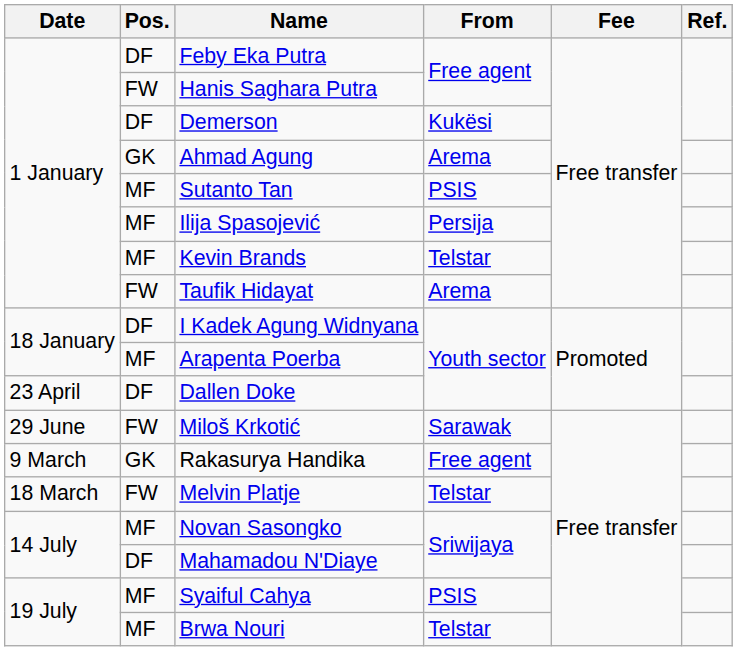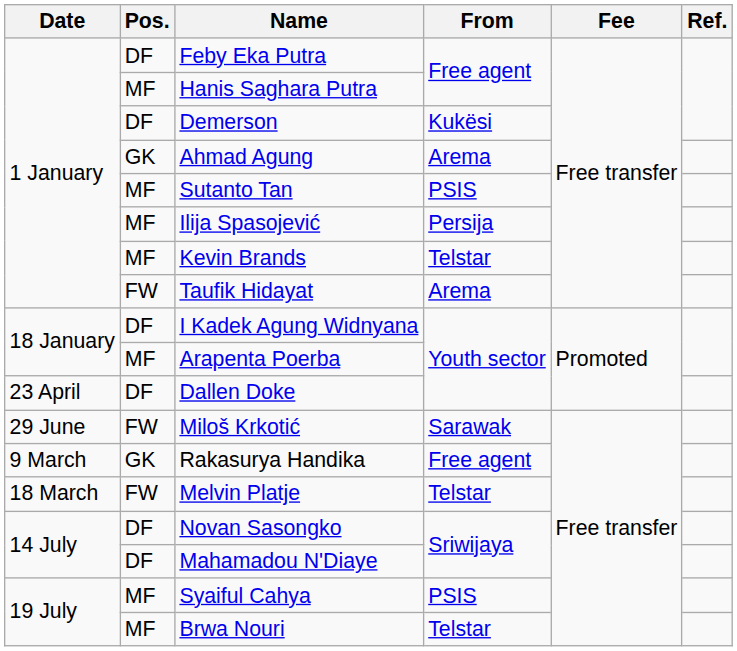Hanis Saghara Putra | Pos.: FW -> MF
Novan Sasongko | Pos.: MF -> DF
